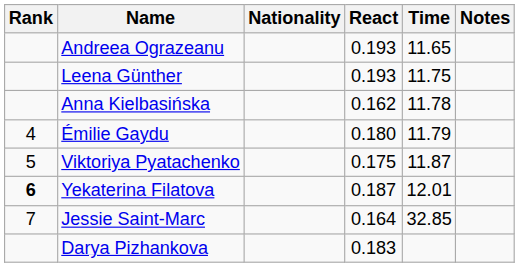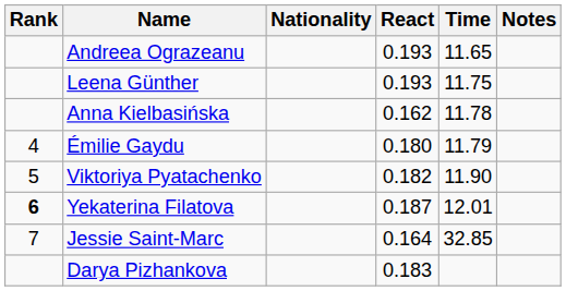Viktoriya Pyatachenko | React: 0.175 -> 0.182
Viktoriya Pyatachenko | Time: 11.87 -> 11.90
